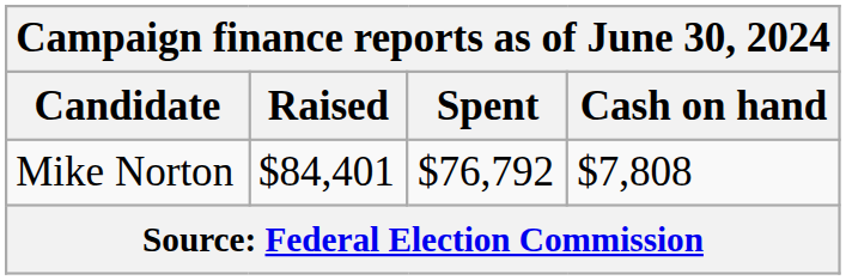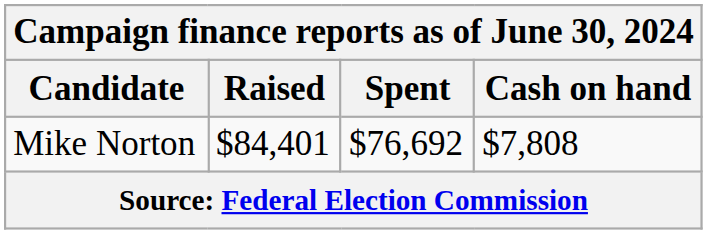Mike Norton | Spent: $76,792 -> $76,692
